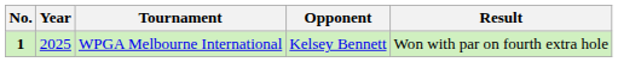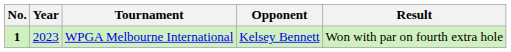WPGA Melbourne International | Year: 2025 -> 2023
